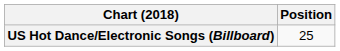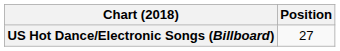US Hot Dance/Electronic Songs (Billboard) | Position: 25 -> 27
